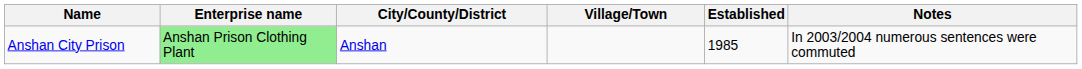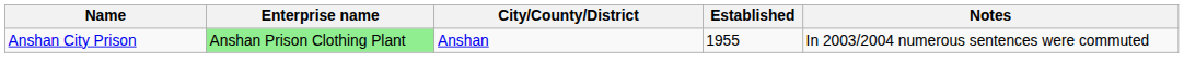- column: Village/Town
Anshan City Prison | Established: 1985 -> 1955
